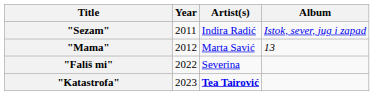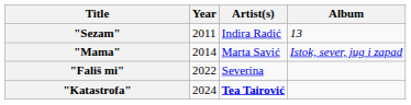"Sezam" | Album: Istok, sever, jug i zapad -> 13
"Mama" | Year: 2012 -> 2014
"Mama" | Album: 13 -> Istok, sever, jug i zapad
"Katastrofa" | Year: 2023 -> 2024
